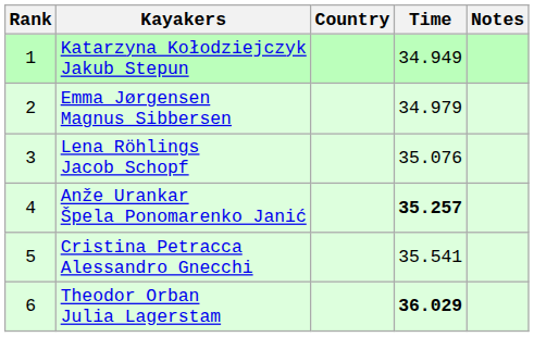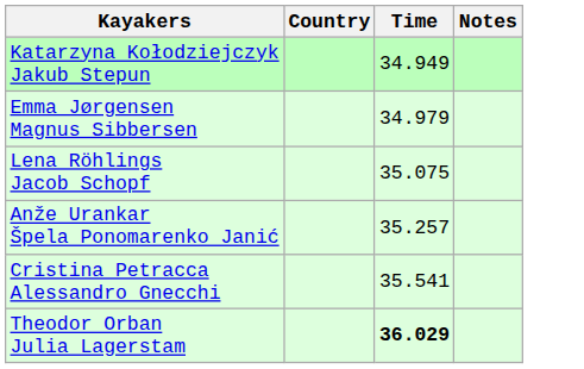- column: Rank | 1 | 2 | 3 | 4 | 5 | 6
Lena Röhlings Jacob Schopf | Time: 35.076 -> 35.075
Anže Urankar Špela Ponomarenko Janić | Time: bold -> normal
